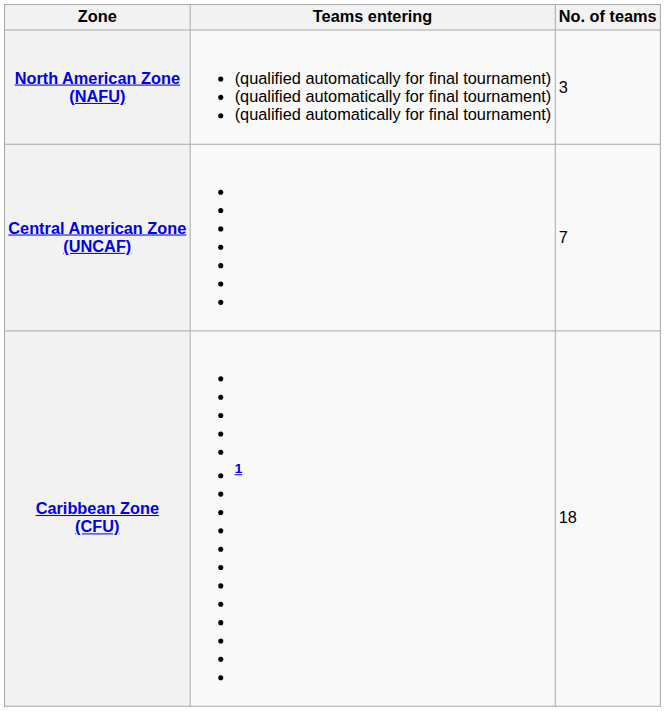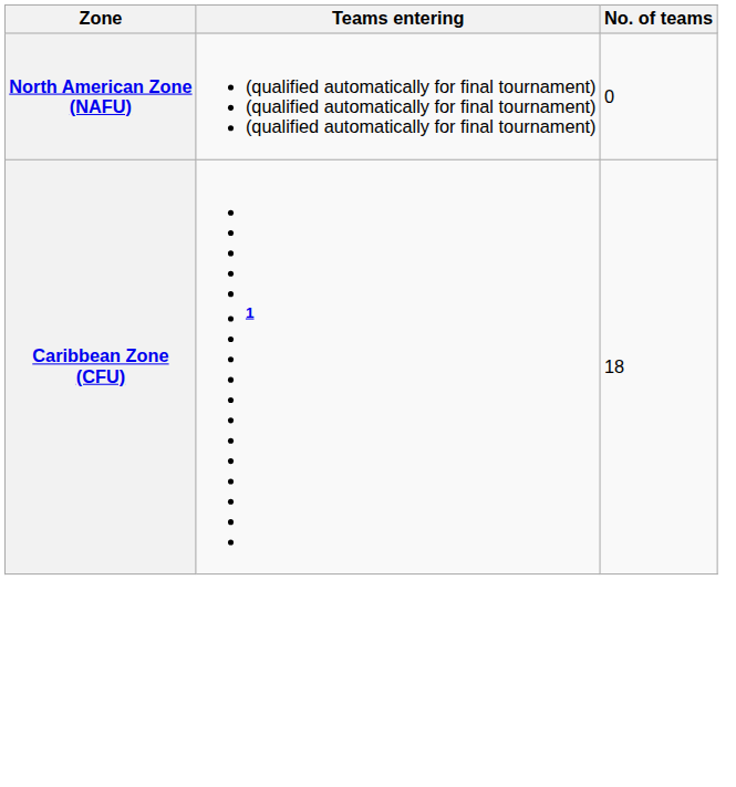North American Zone (NAFU) | No. of teams: 3 -> 0
- row: Central American Zone (UNCAF) | 7
